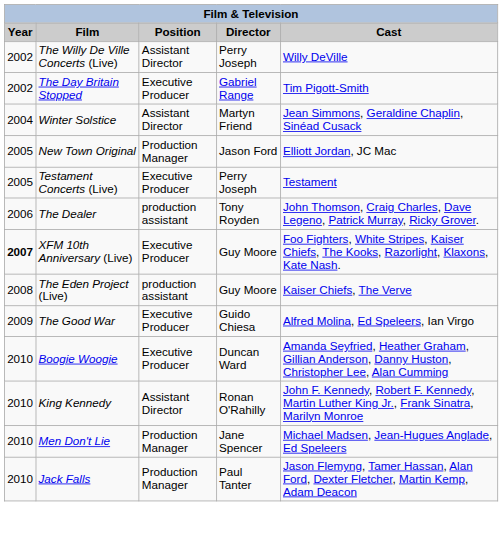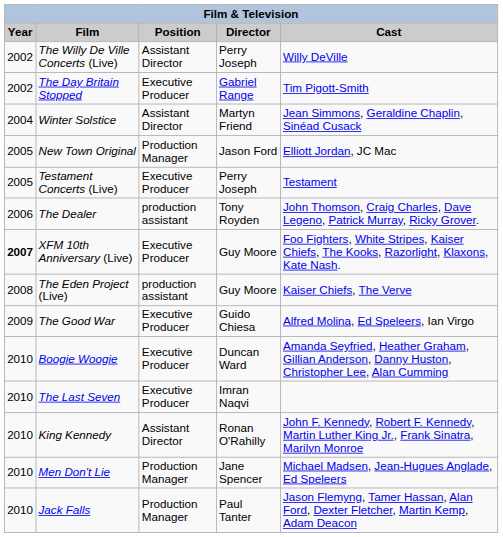+ row: 2010 | The Last Seven | Executive Producer | Imran Naqvi
